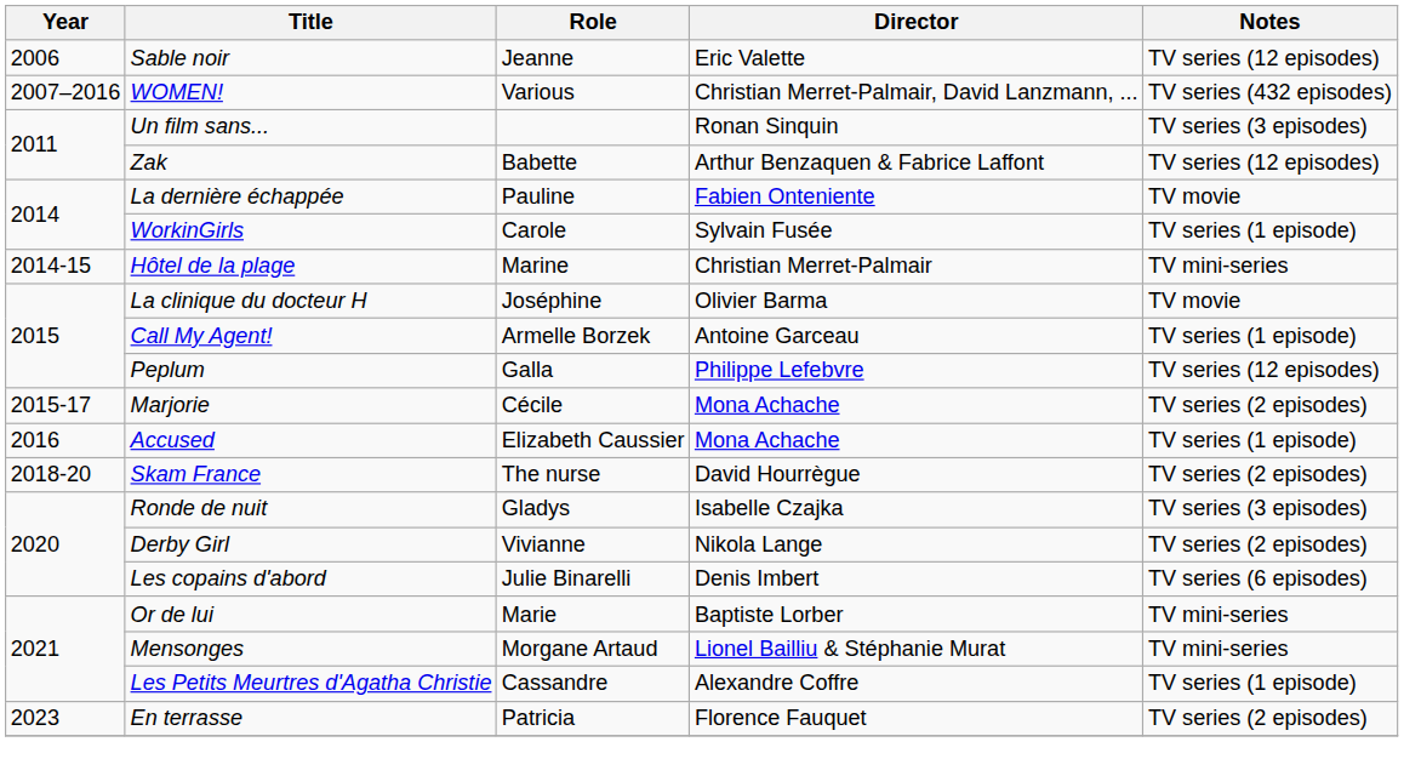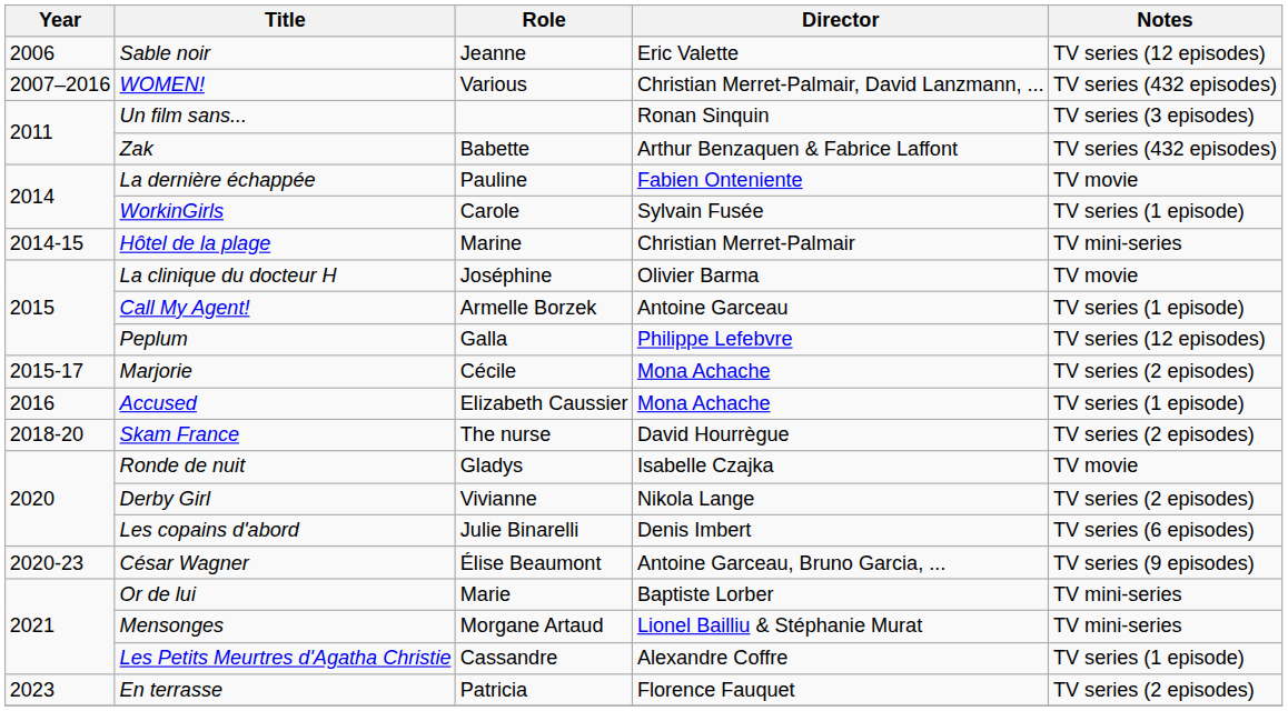Zak | Notes: TV series (12 episodes) -> TV series (432 episodes)
Ronde de nuit | Notes: TV series (3 episodes) -> TV movie
+ row: 2020-23 | César Wagner | Élise Beaumont | Antoine Garceau, Bruno Garcia, ... | TV series (9 episodes)
